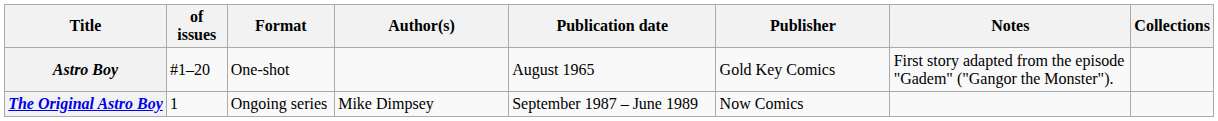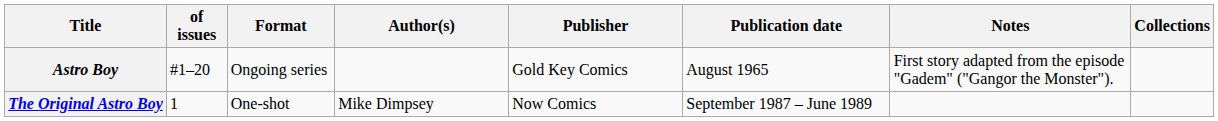columns swapped: Publisher <-> Publication date
Astro Boy | Format: One-shot -> Ongoing series
The Original Astro Boy | Format: Ongoing series -> One-shot
